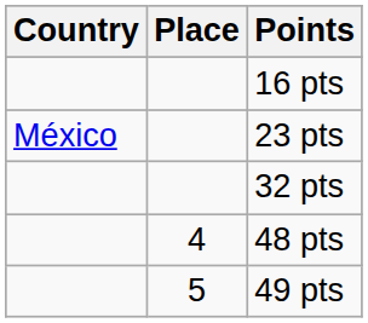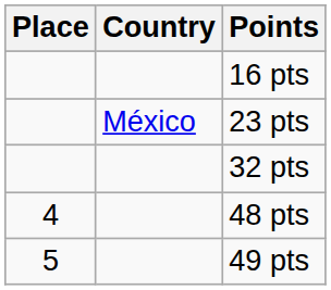columns swapped: Place <-> Country
